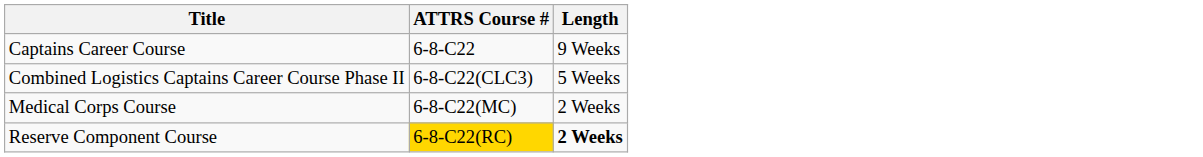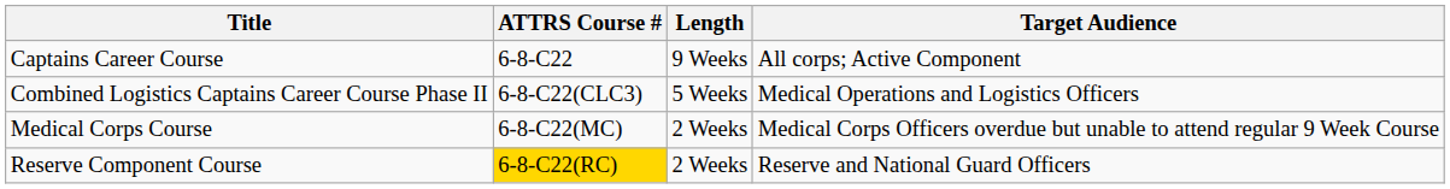+ column: Target Audience | All corps; Active Component | Medical Operations and Logistics Officers | Medical Corps Officers overdue but unable to attend regular 9 Week Course | Reserve and National Guard Officers
Reserve Component Course | Length: bold -> normal
